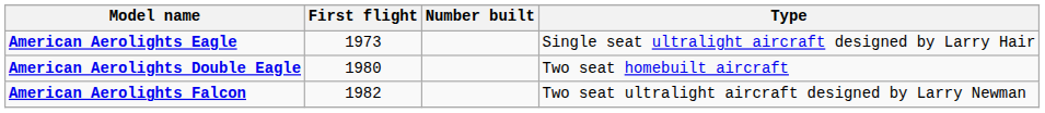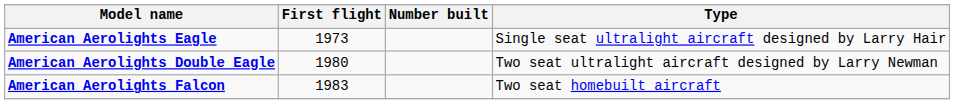American Aerolights Double Eagle | Type: Two seat homebuilt aircraft -> Two seat ultralight aircraft designed by Larry Newman
American Aerolights Falcon | First flight: 1982 -> 1983
American Aerolights Falcon | Type: Two seat ultralight aircraft designed by Larry Newman -> Two seat homebuilt aircraft
